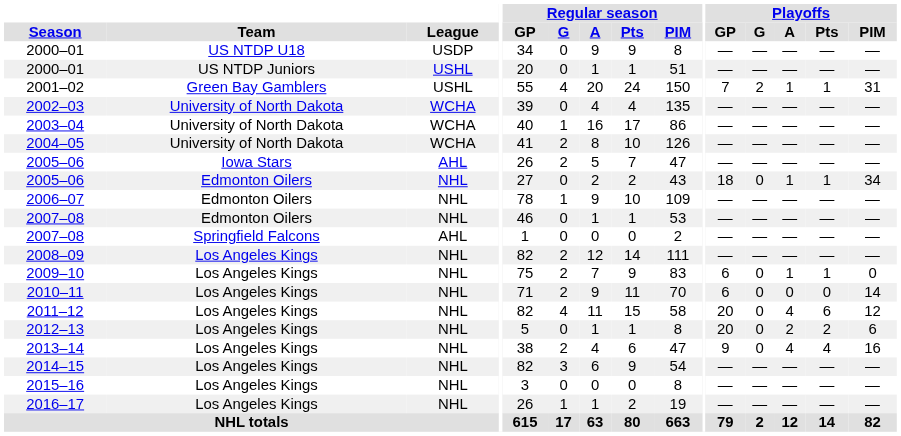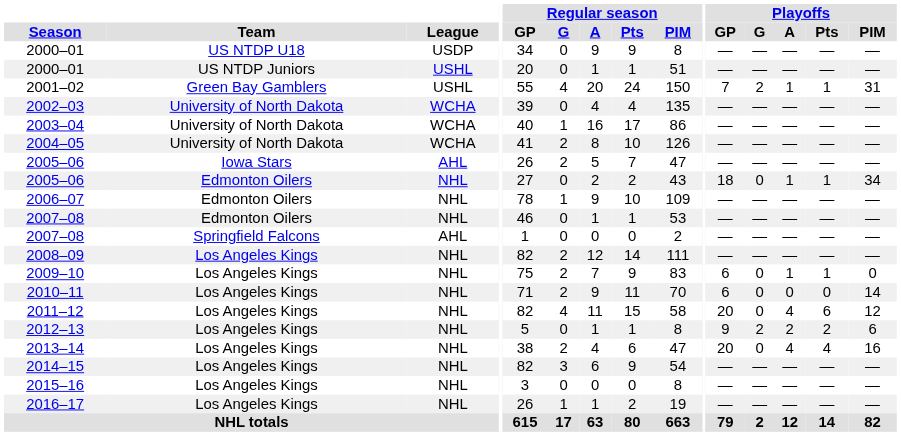2012–13 | Playoffs / GP: 20 -> 9
2012–13 | Playoffs / G: 0 -> 2
2013–14 | Playoffs / GP: 9 -> 20
